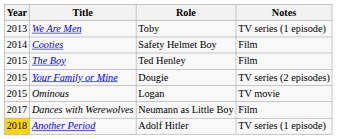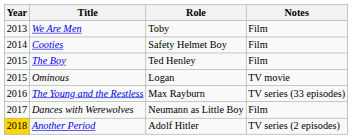We Are Men | Notes: TV series (1 episode) -> Film
- row: 2015 | Your Family or Mine | Dougie | TV series (2 episodes)
+ row: 2016 | The Young and the Restless | Max Rayburn | TV series (33 episodes)
Another Period | Notes: TV series (1 episode) -> TV series (2 episodes)
